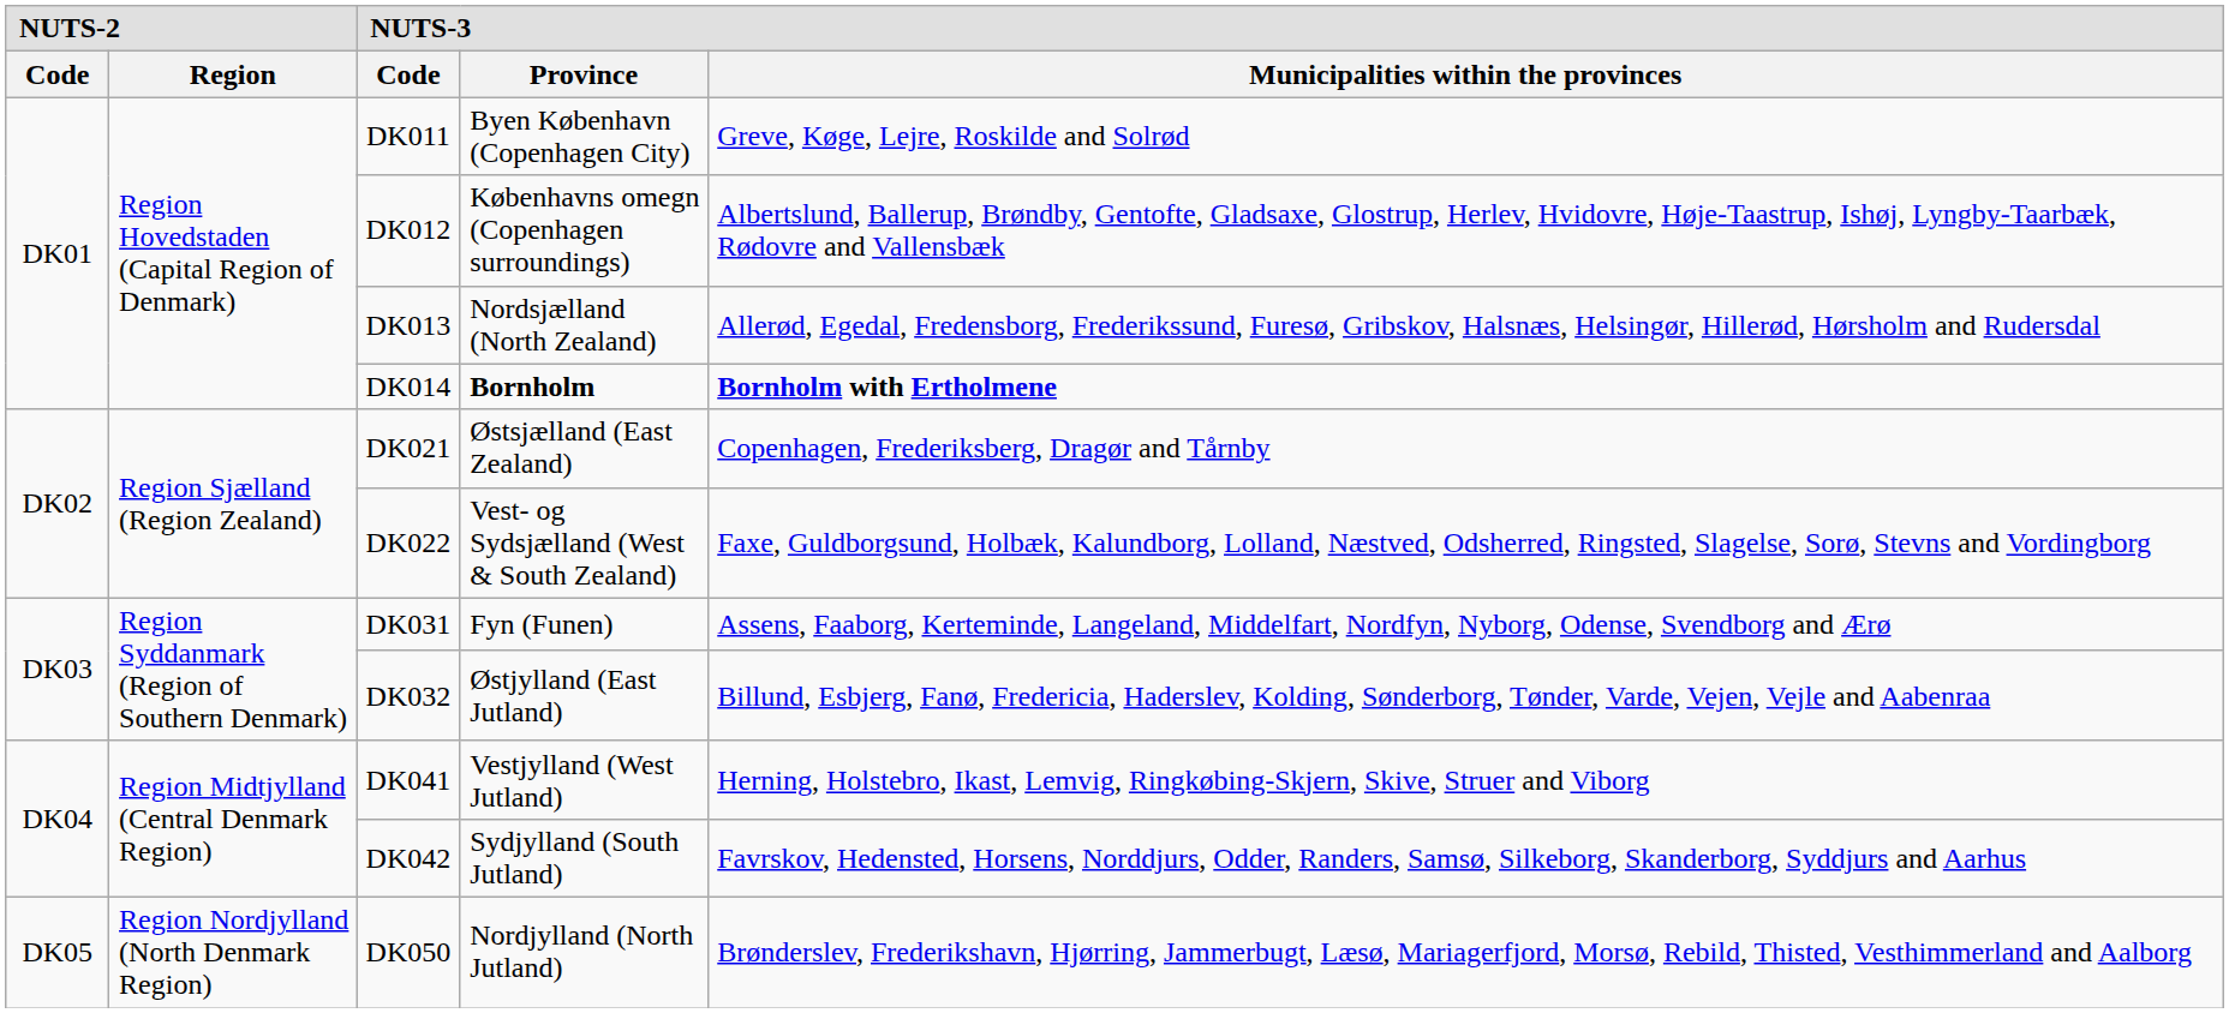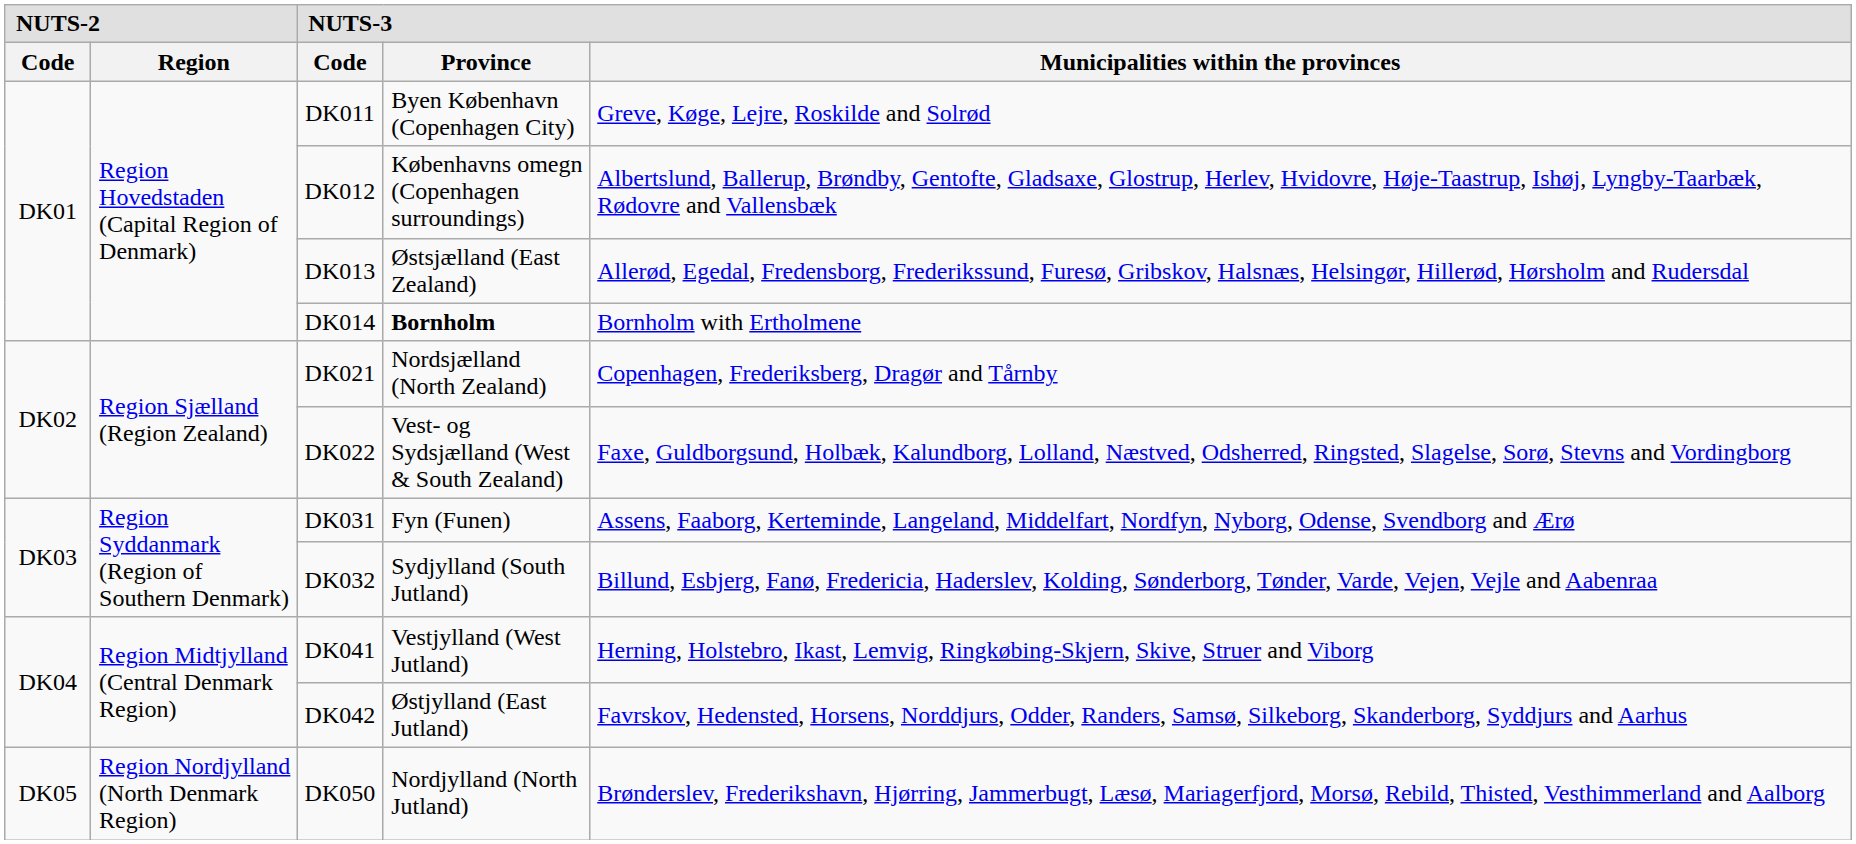DK013 | NUTS-3 / Province: Nordsjælland (North Zealand) -> Østsjælland (East Zealand)
DK014 | NUTS-3 / Municipalities within the provinces: bold -> normal
DK021 | NUTS-3 / Province: Østsjælland (East Zealand) -> Nordsjælland (North Zealand)
DK032 | NUTS-3 / Province: Østjylland (East Jutland) -> Sydjylland (South Jutland)
DK042 | NUTS-3 / Province: Sydjylland (South Jutland) -> Østjylland (East Jutland)
